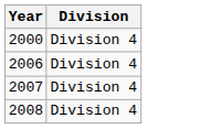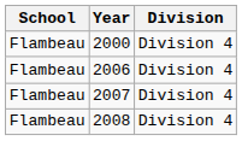+ column: School | Flambeau | Flambeau | Flambeau | Flambeau
